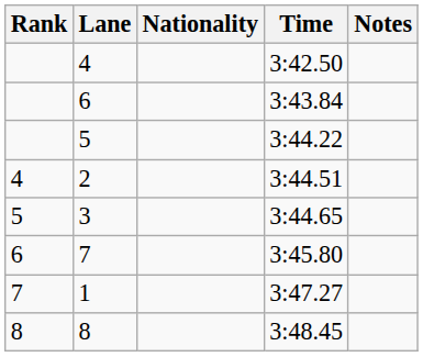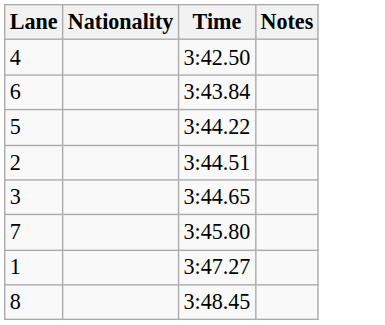- column: Rank | 4 | 5 | 6 | 7 | 8
